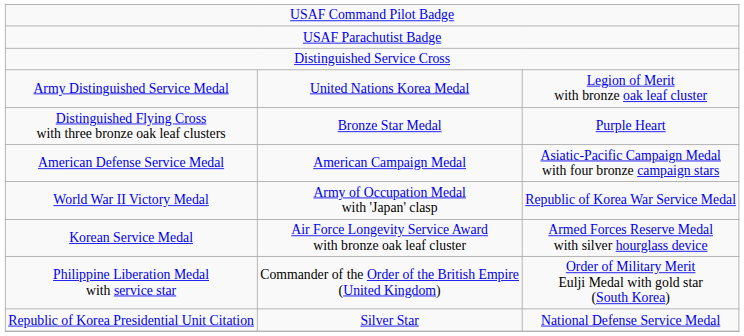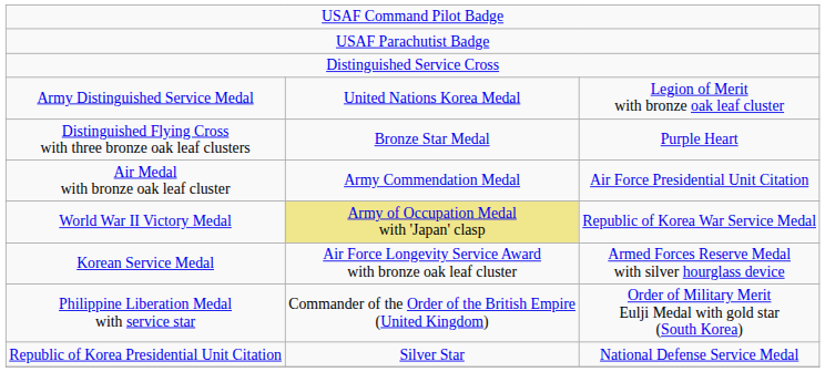+ row: Air Medal with bronze oak leaf cluster | Army Commendation Medal | Air Force Presidential Unit Citation
- row: American Defense Service Medal | American Campaign Medal | Asiatic-Pacific Campaign Medal with four bronze campaign stars
World War II Victory Medal | column 2: no background -> khaki background
